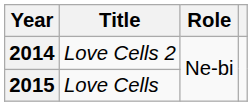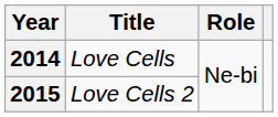2014 | Title: Love Cells 2 -> Love Cells
2015 | Title: Love Cells -> Love Cells 2
